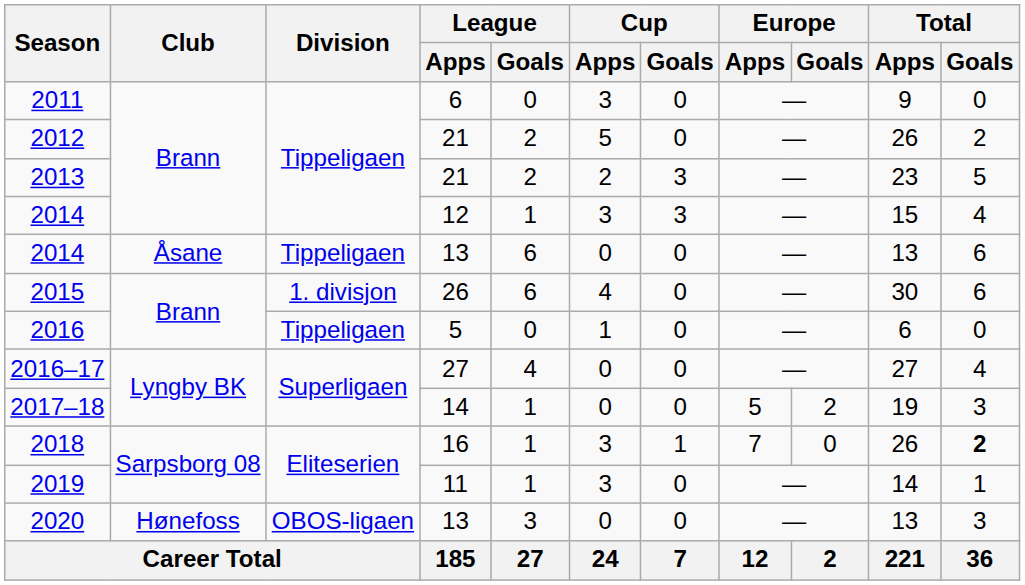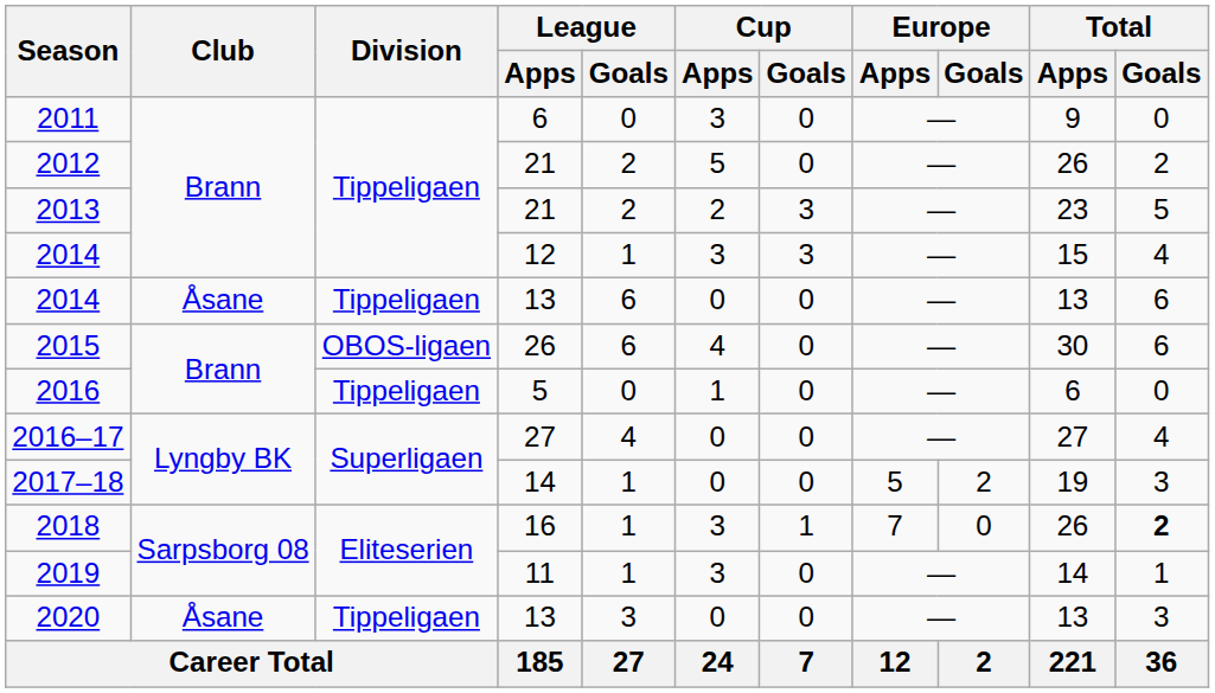2015 | Division: 1. divisjon -> OBOS-ligaen
2020 | Club: Hønefoss -> Åsane
2020 | Division: OBOS-ligaen -> Tippeligaen
